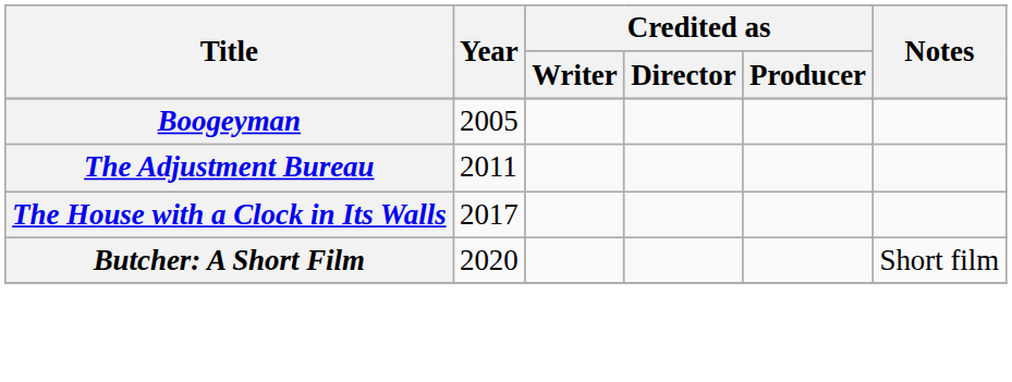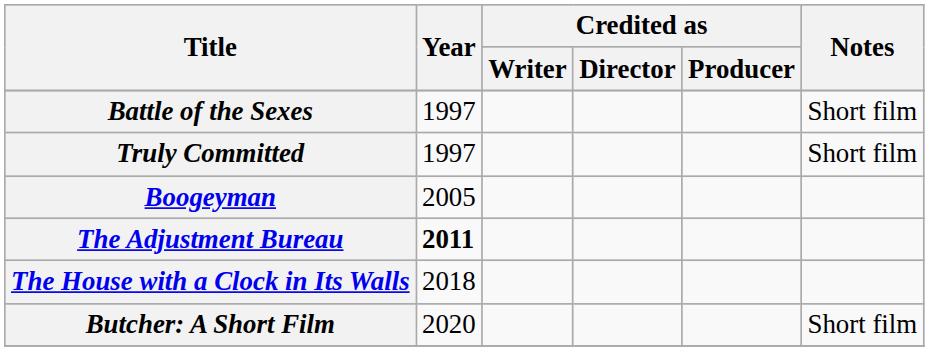+ row: Battle of the Sexes | 1997 | Short film
+ row: Truly Committed | 1997 | Short film
The Adjustment Bureau | Year: normal -> bold
The House with a Clock in Its Walls | Year: 2017 -> 2018
